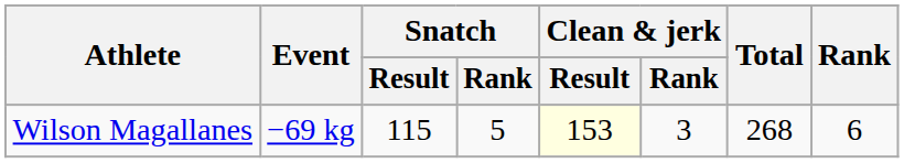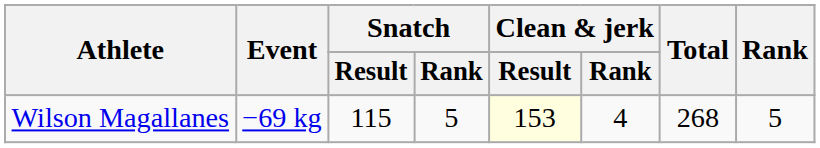Wilson Magallanes | Clean & jerk / Rank: 3 -> 4
Wilson Magallanes | Rank: 6 -> 5
